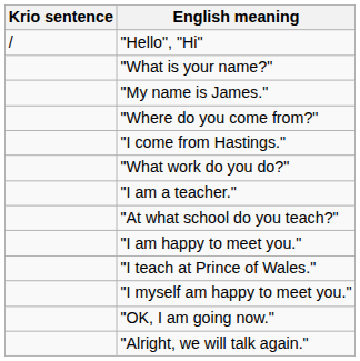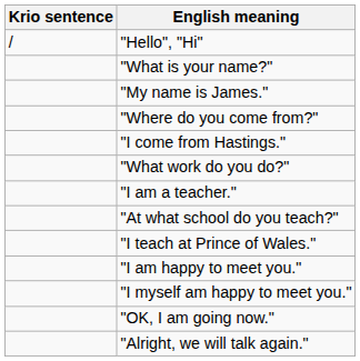rows swapped: "I teach at Prince of Wales." <-> "I am happy to meet you."
